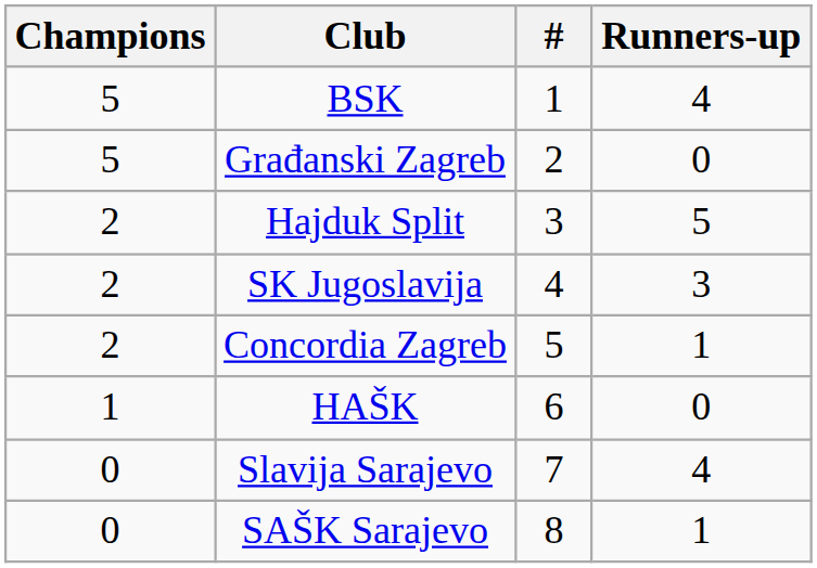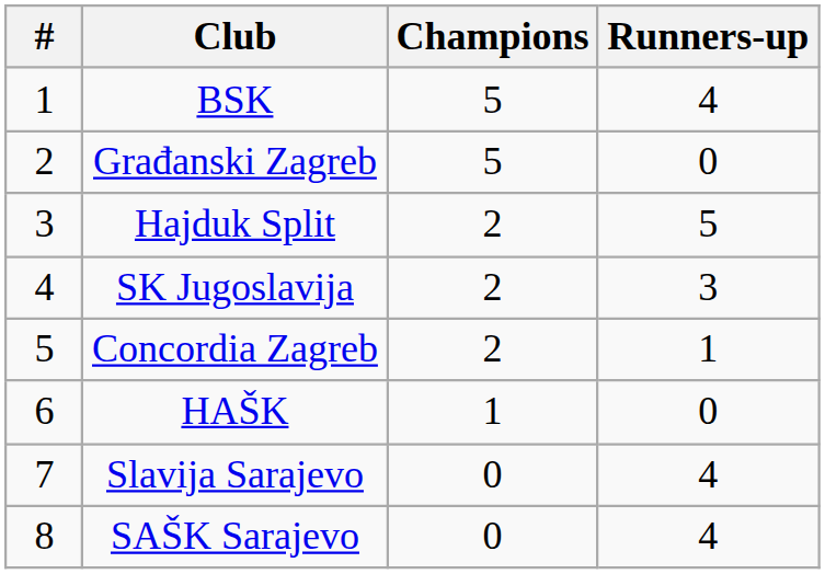columns swapped: # <-> Champions
SAŠK Sarajevo | Runners-up: 1 -> 4
